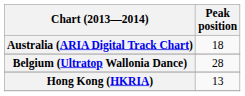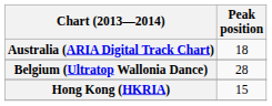Hong Kong (HKRIA) | Peak position: 13 -> 15
